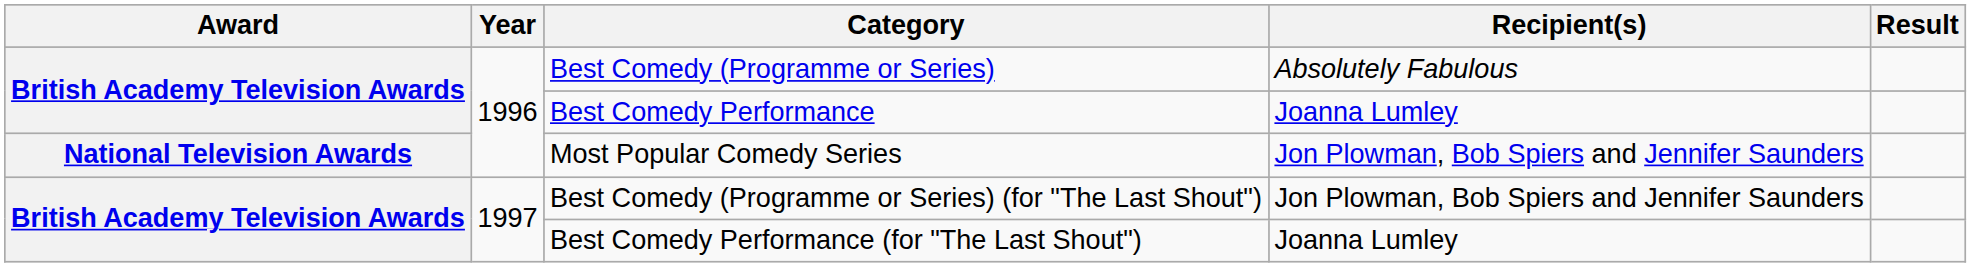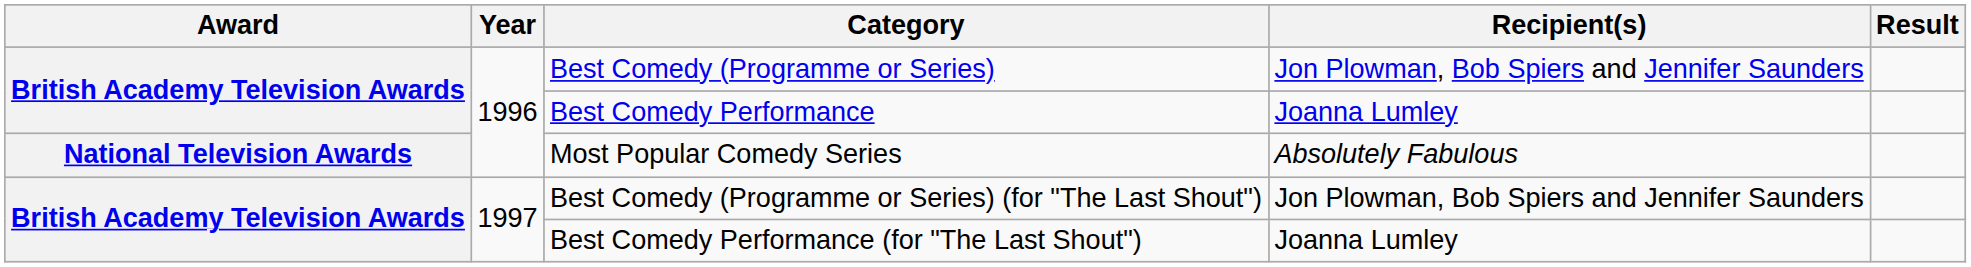Best Comedy (Programme or Series) | Recipient(s): Absolutely Fabulous -> Jon Plowman, Bob Spiers and Jennifer Saunders
Most Popular Comedy Series | Recipient(s): Jon Plowman, Bob Spiers and Jennifer Saunders -> Absolutely Fabulous
